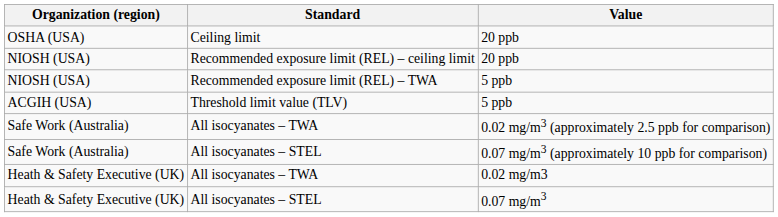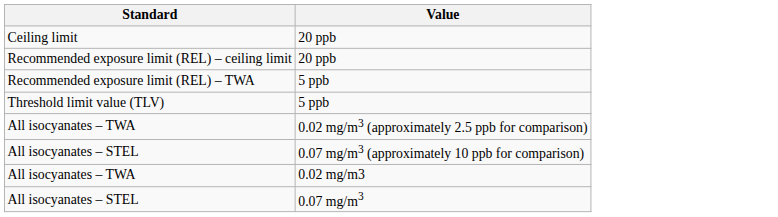- column: Organization (region) | OSHA (USA) | NIOSH (USA) | NIOSH (USA) | ACGIH (USA) | Safe Work (Australia) | Safe Work (Australia) | Heath & Safety Executive (UK) | Heath & Safety Executive (UK)
